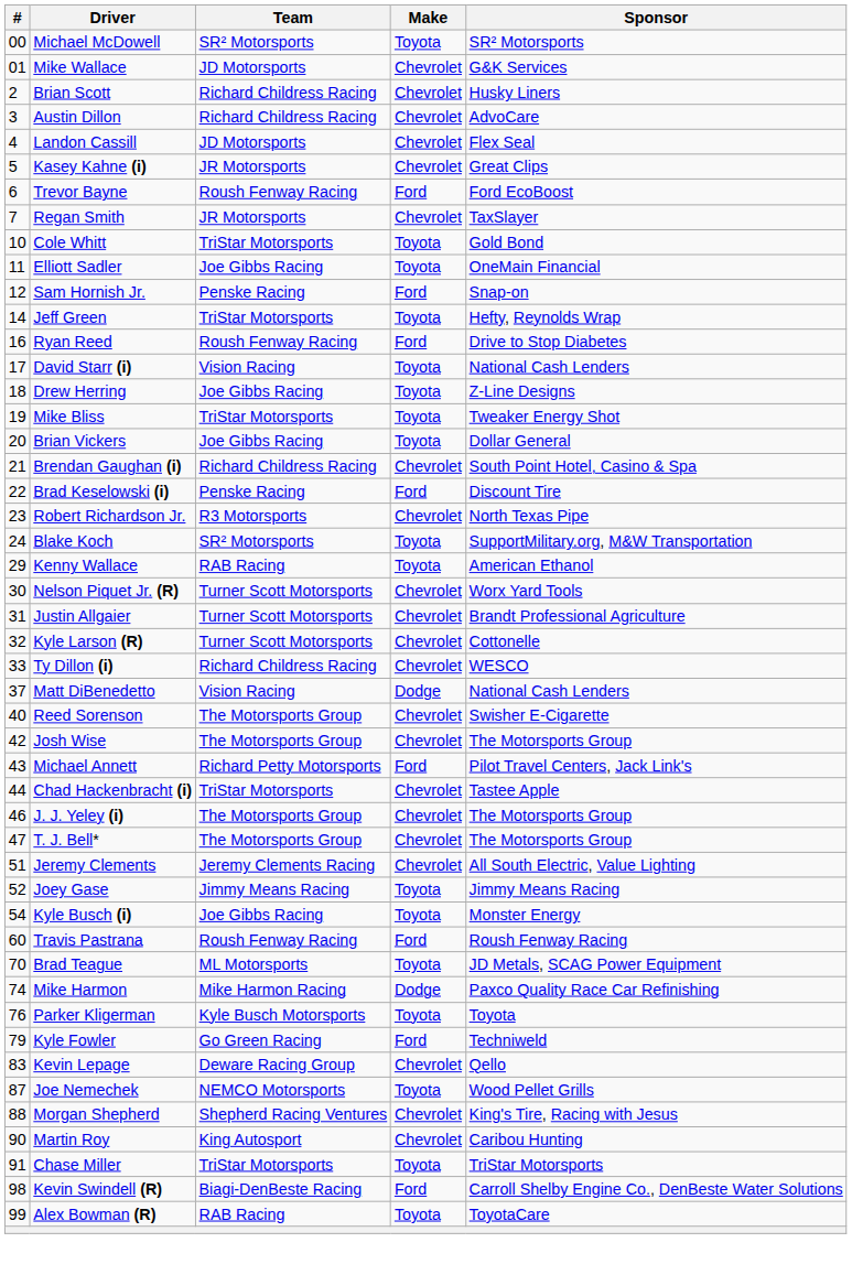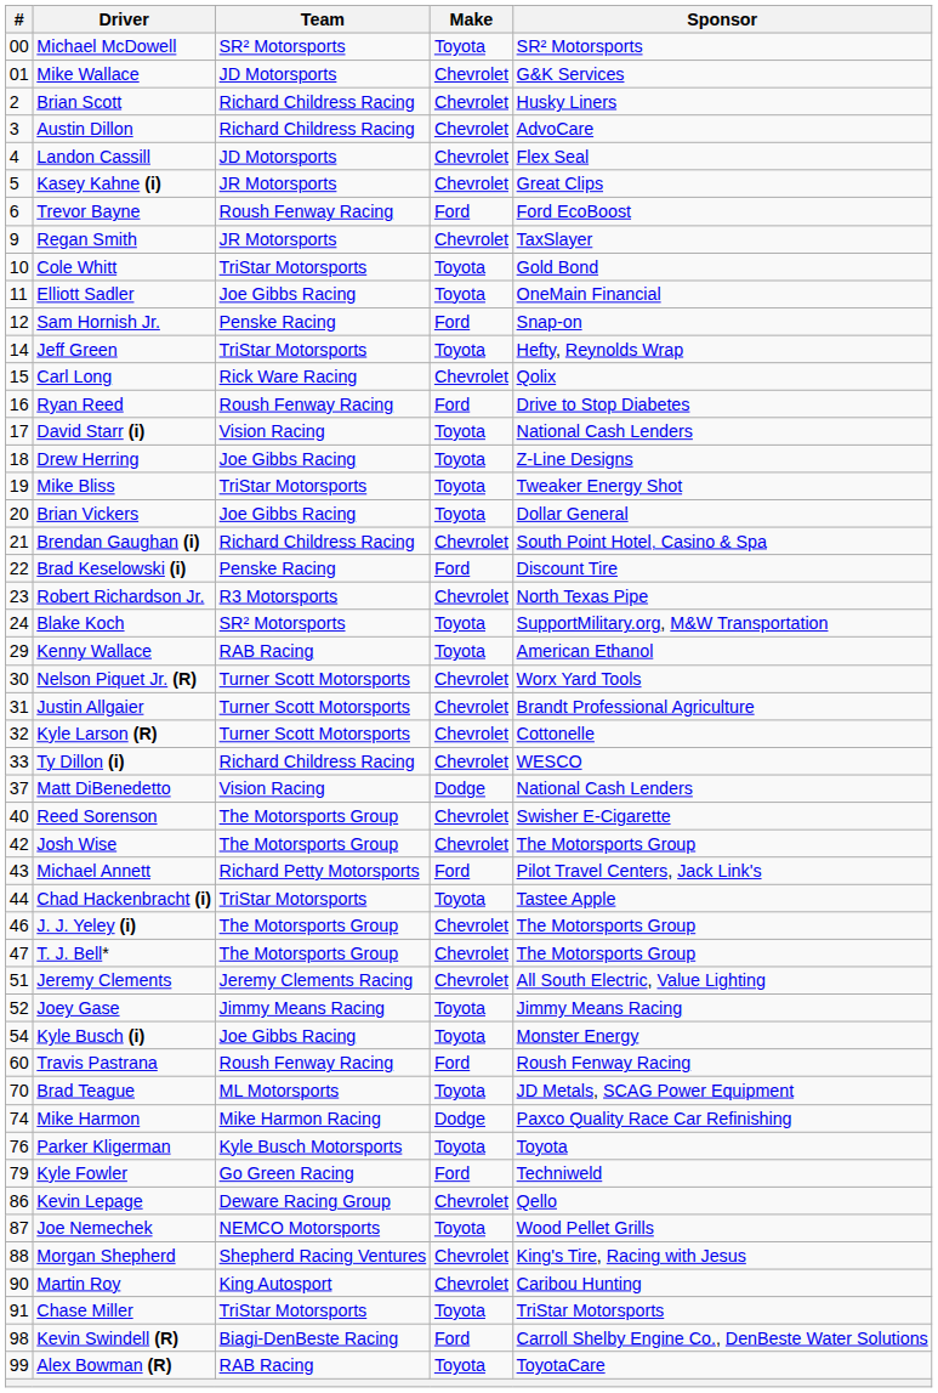Regan Smith | #: 7 -> 9
+ row: 15 | Carl Long | Rick Ware Racing | Chevrolet | Qolix
Chad Hackenbracht (i) | Make: Chevrolet -> Toyota
Kevin Lepage | #: 83 -> 86
